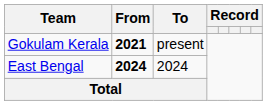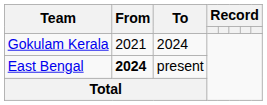Gokulam Kerala | From: bold -> normal
Gokulam Kerala | To: present -> 2024
East Bengal | To: 2024 -> present
